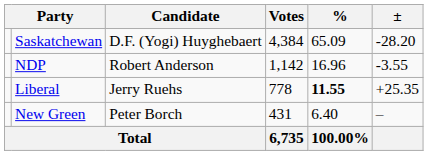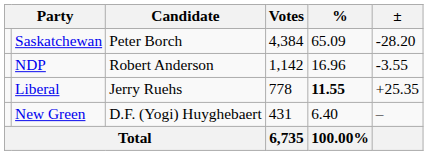Saskatchewan | Candidate: D.F. (Yogi) Huyghebaert -> Peter Borch
New Green | Candidate: Peter Borch -> D.F. (Yogi) Huyghebaert
